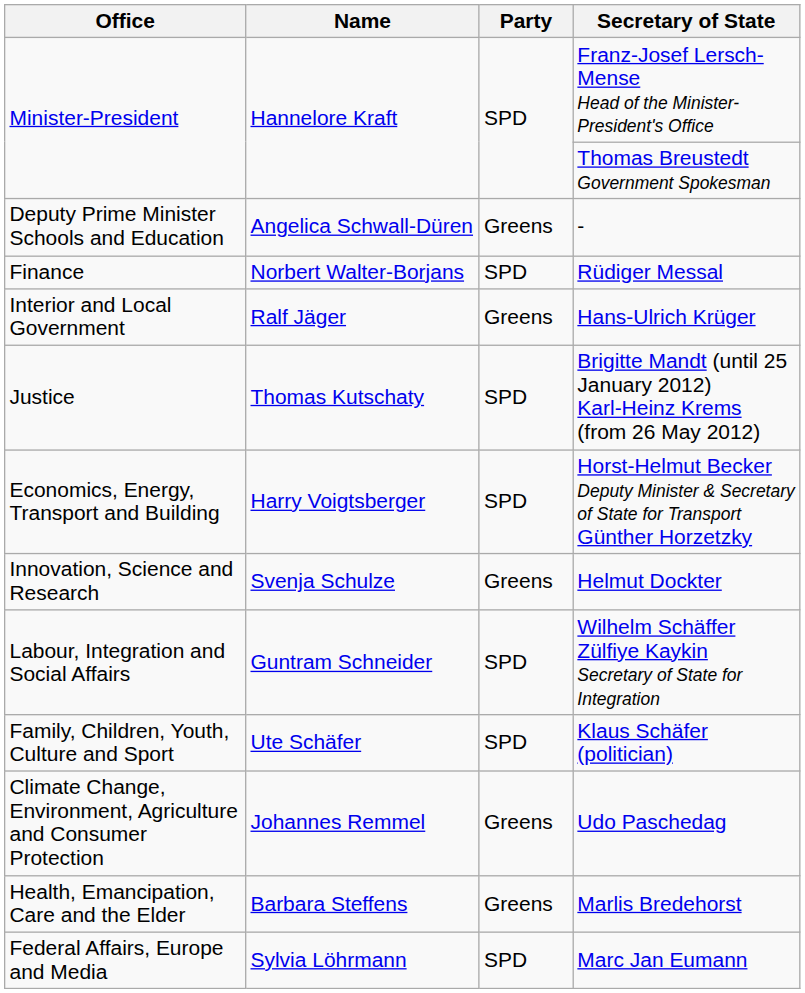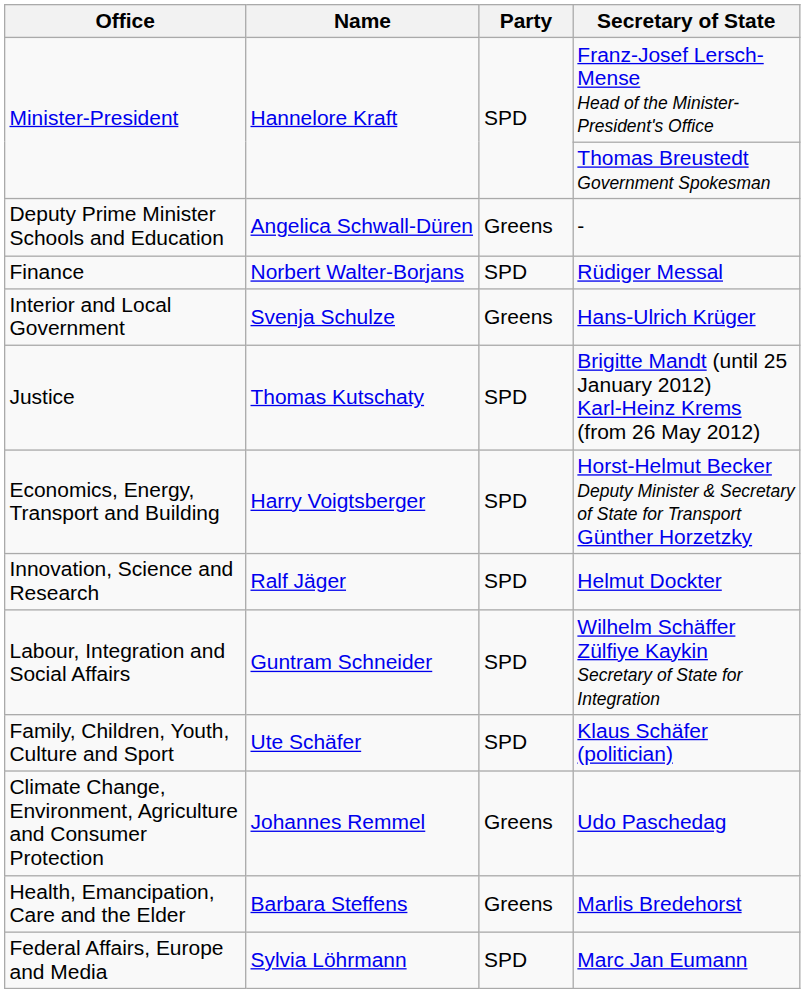Hans-Ulrich Krüger | Name: Ralf Jäger -> Svenja Schulze
Helmut Dockter | Name: Svenja Schulze -> Ralf Jäger
Helmut Dockter | Party: Greens -> SPD
